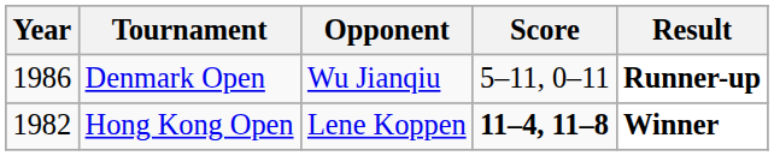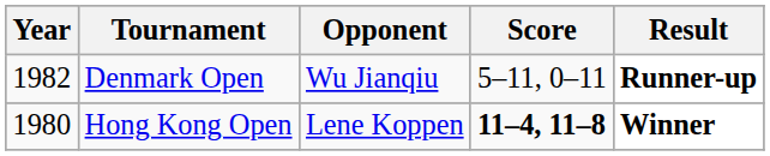Denmark Open | Year: 1986 -> 1982
Hong Kong Open | Year: 1982 -> 1980
